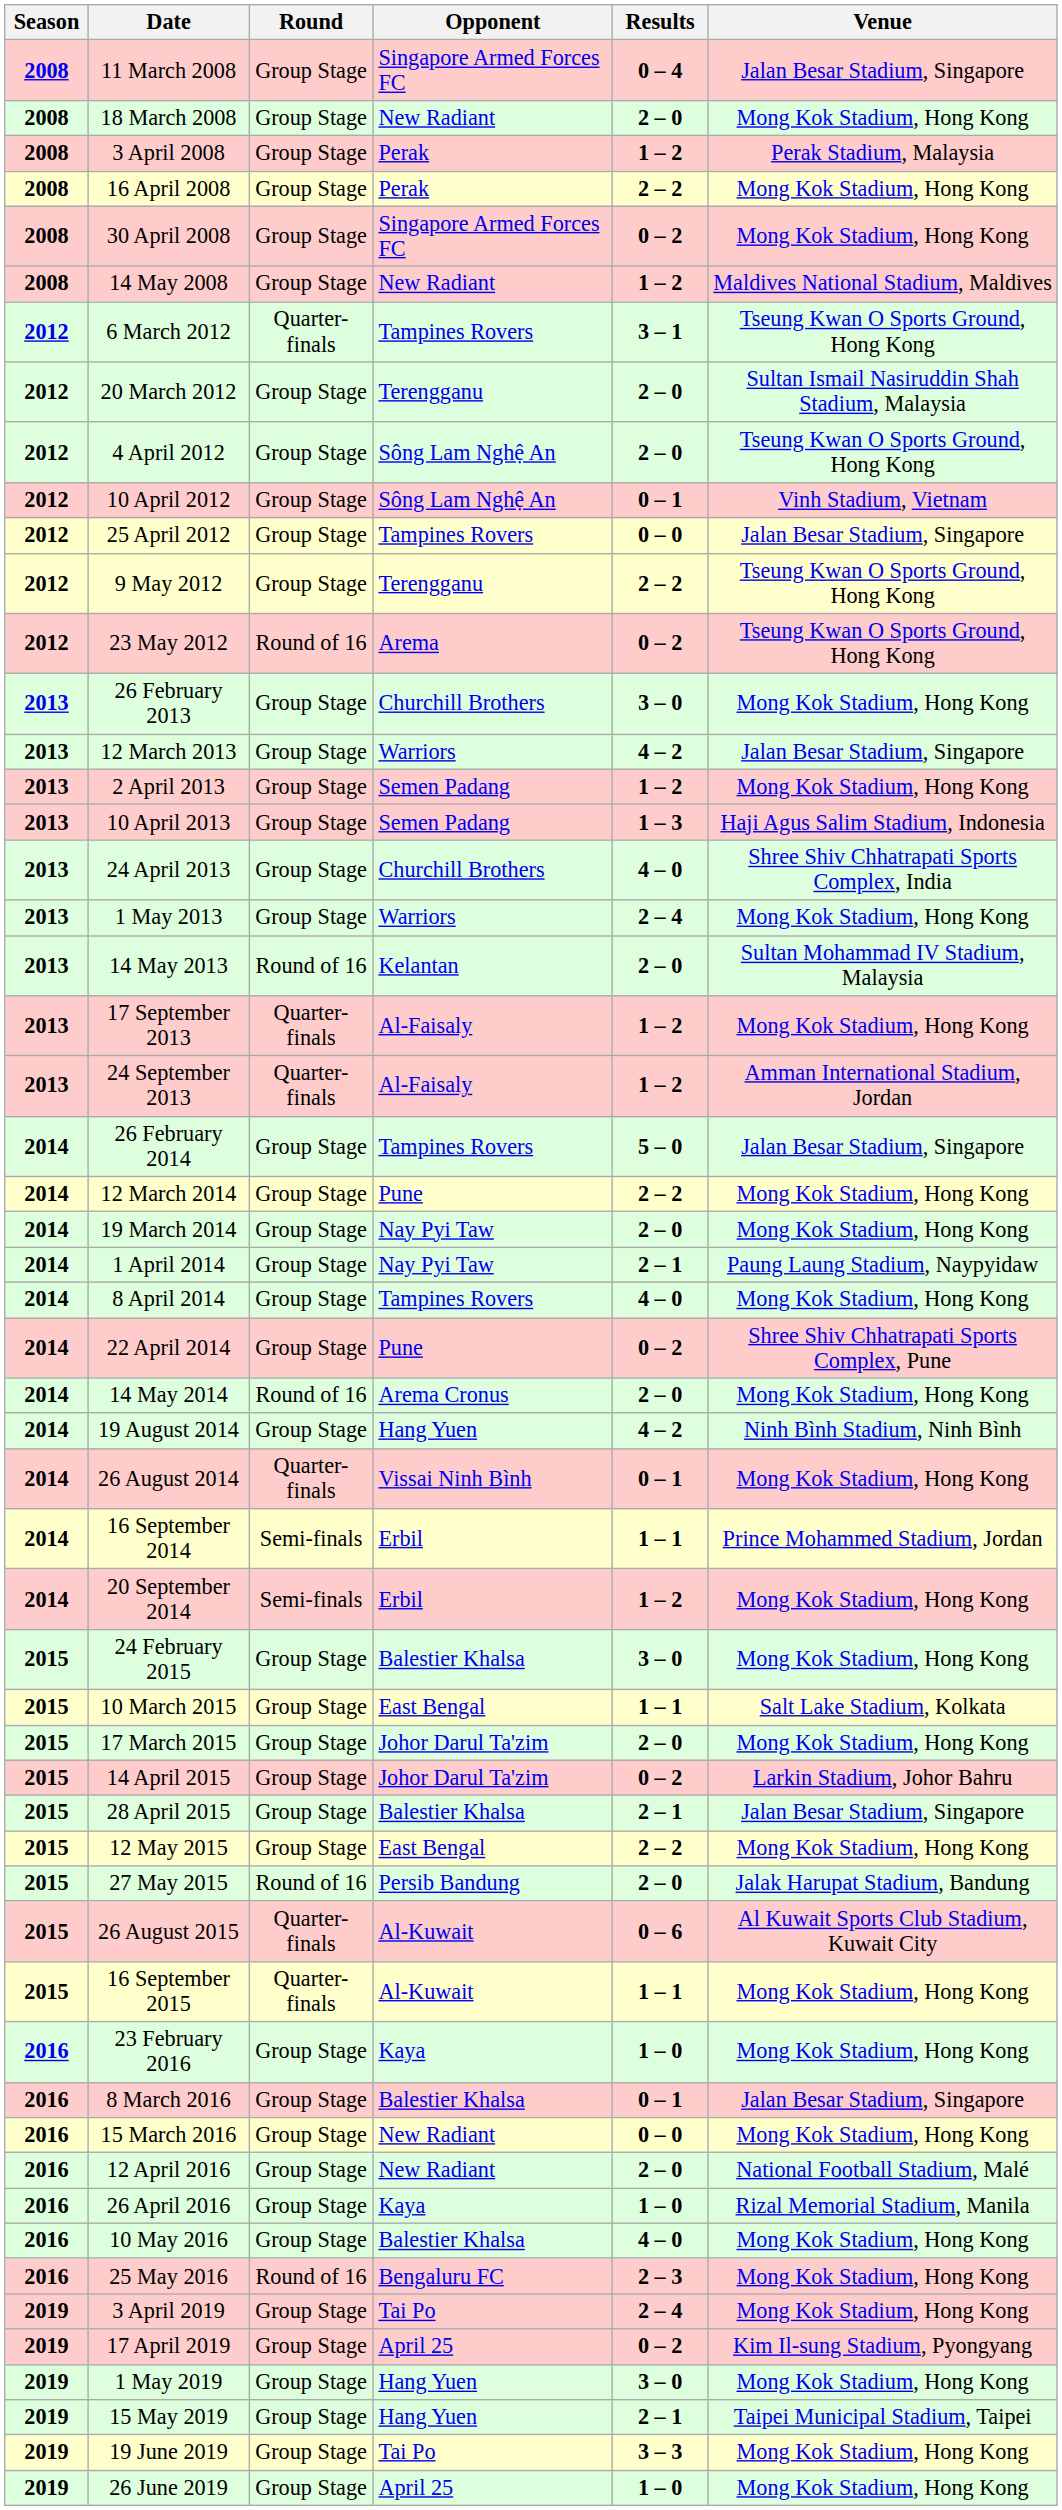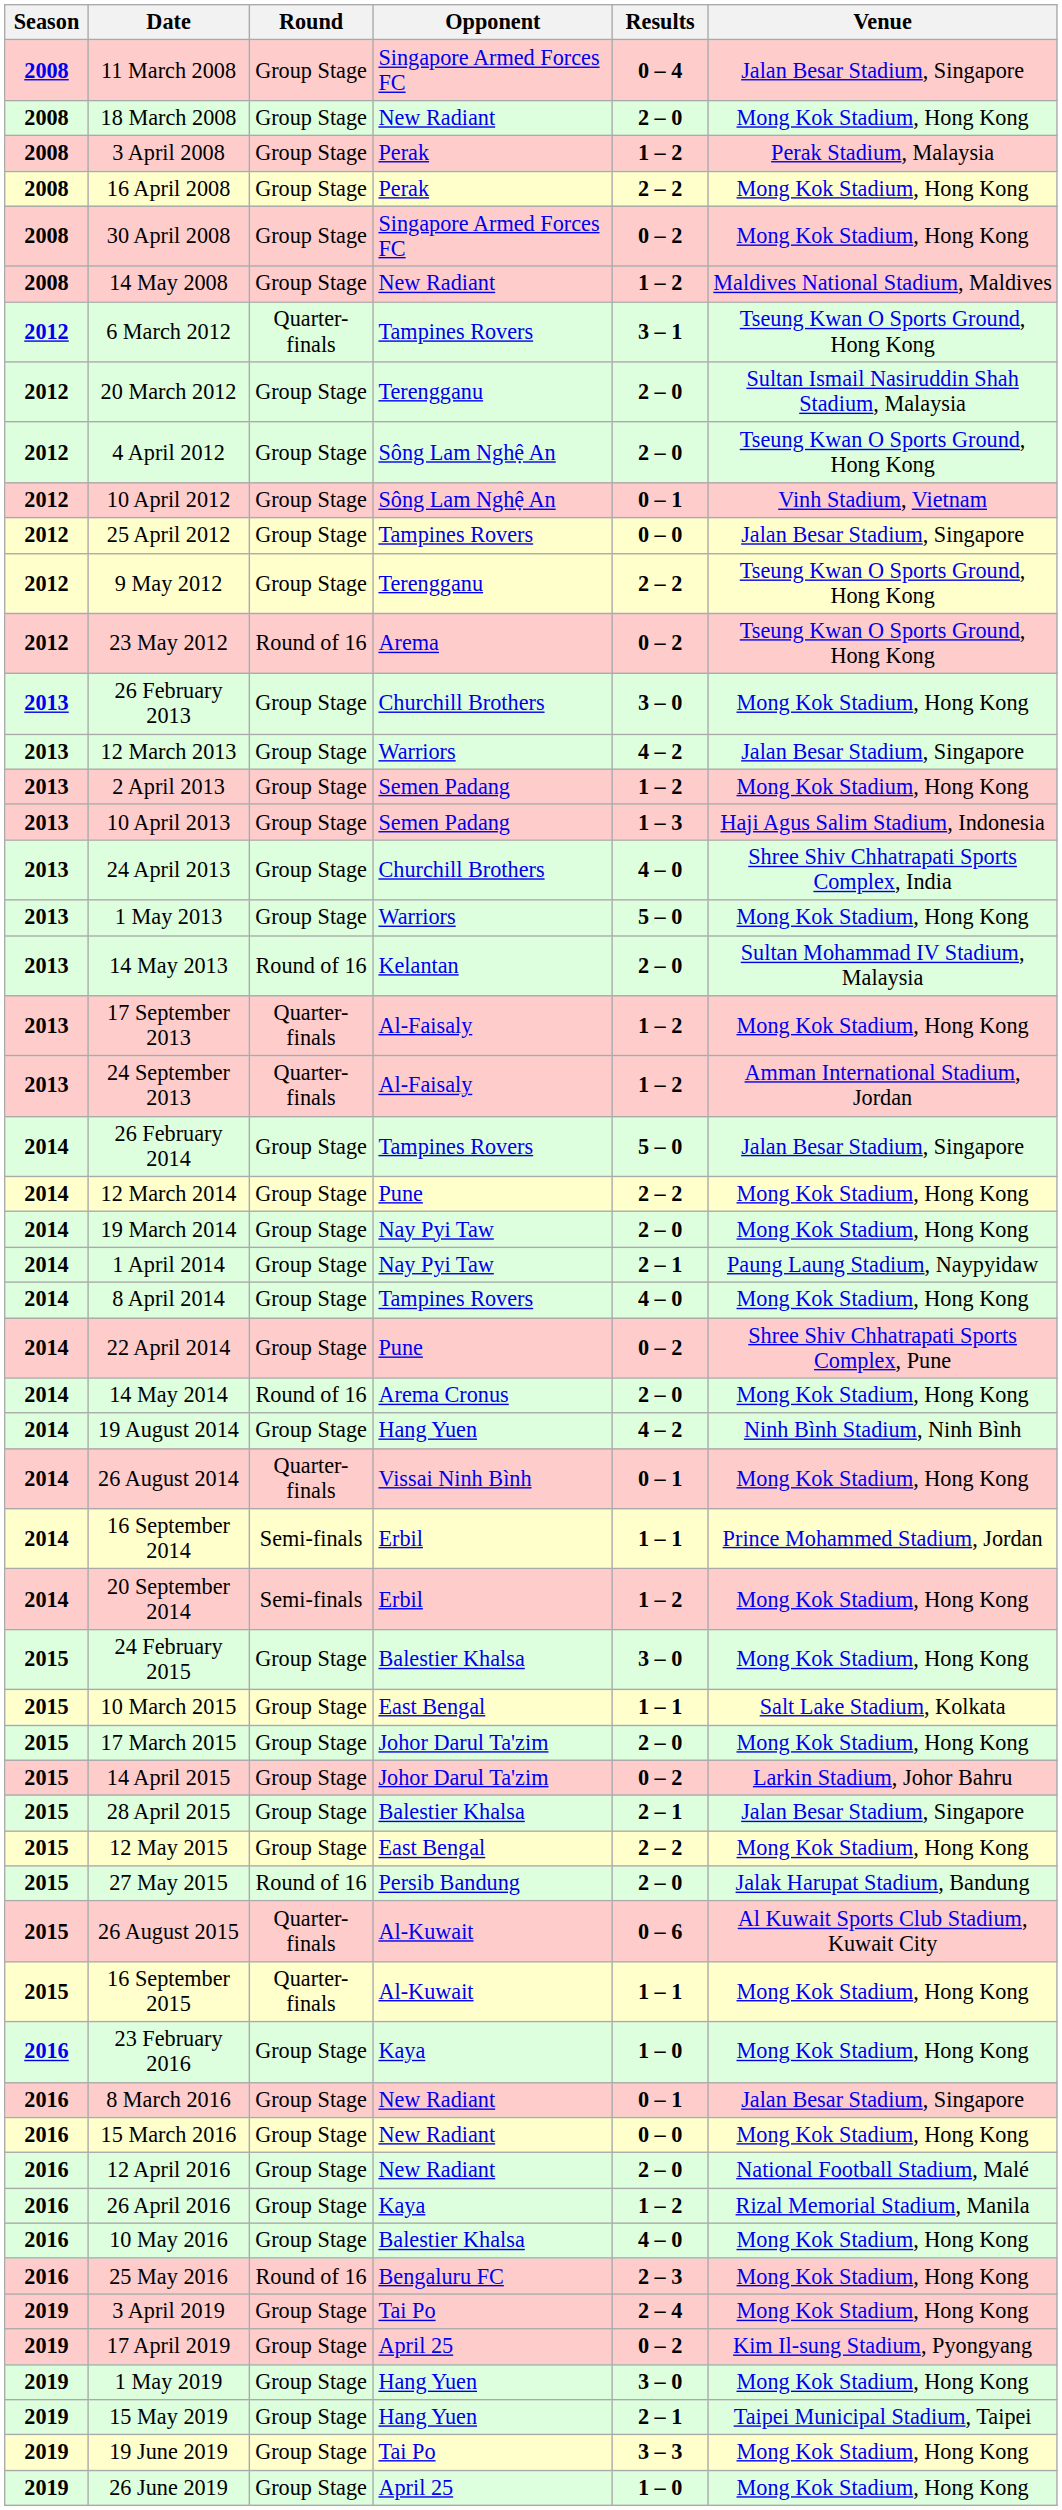1 May 2013 | Results: 2 – 4 -> 5 – 0
8 March 2016 | Opponent: Balestier Khalsa -> New Radiant
26 April 2016 | Results: 1 – 0 -> 1 – 2
